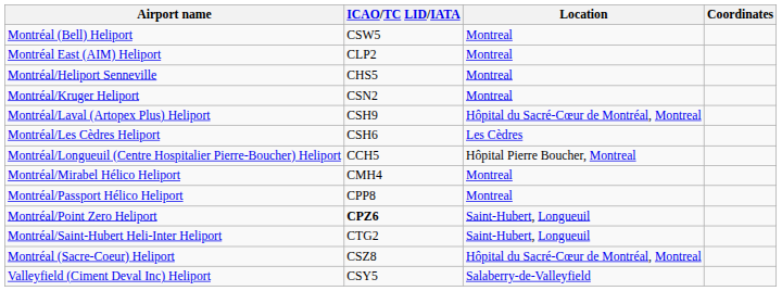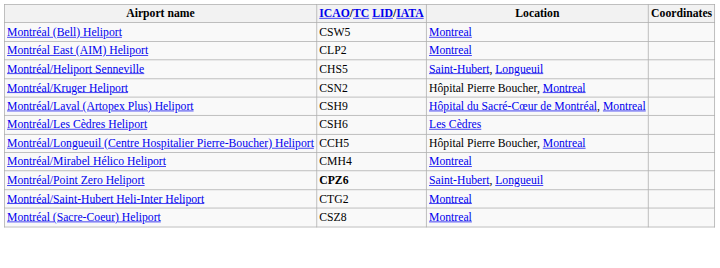Montréal/Heliport Senneville | Location: Montreal -> Saint-Hubert, Longueuil
Montréal/Kruger Heliport | Location: Montreal -> Hôpital Pierre Boucher, Montreal
- row: Montréal/Passport Hélico Heliport | CPP8 | Montreal
Montréal/Saint-Hubert Heli-Inter Heliport | Location: Saint-Hubert, Longueuil -> Montreal
Montréal (Sacre-Coeur) Heliport | Location: Hôpital du Sacré-Cœur de Montréal, Montreal -> Montreal
- row: Valleyfield (Ciment Deval Inc) Heliport | CSY5 | Salaberry-de-Valleyfield
